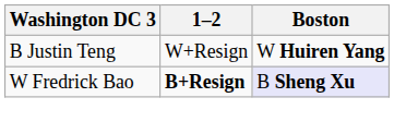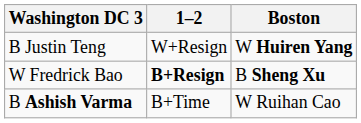W Fredrick Bao | Boston: lavender background -> no background
+ row: B Ashish Varma | B+Time | W Ruihan Cao
